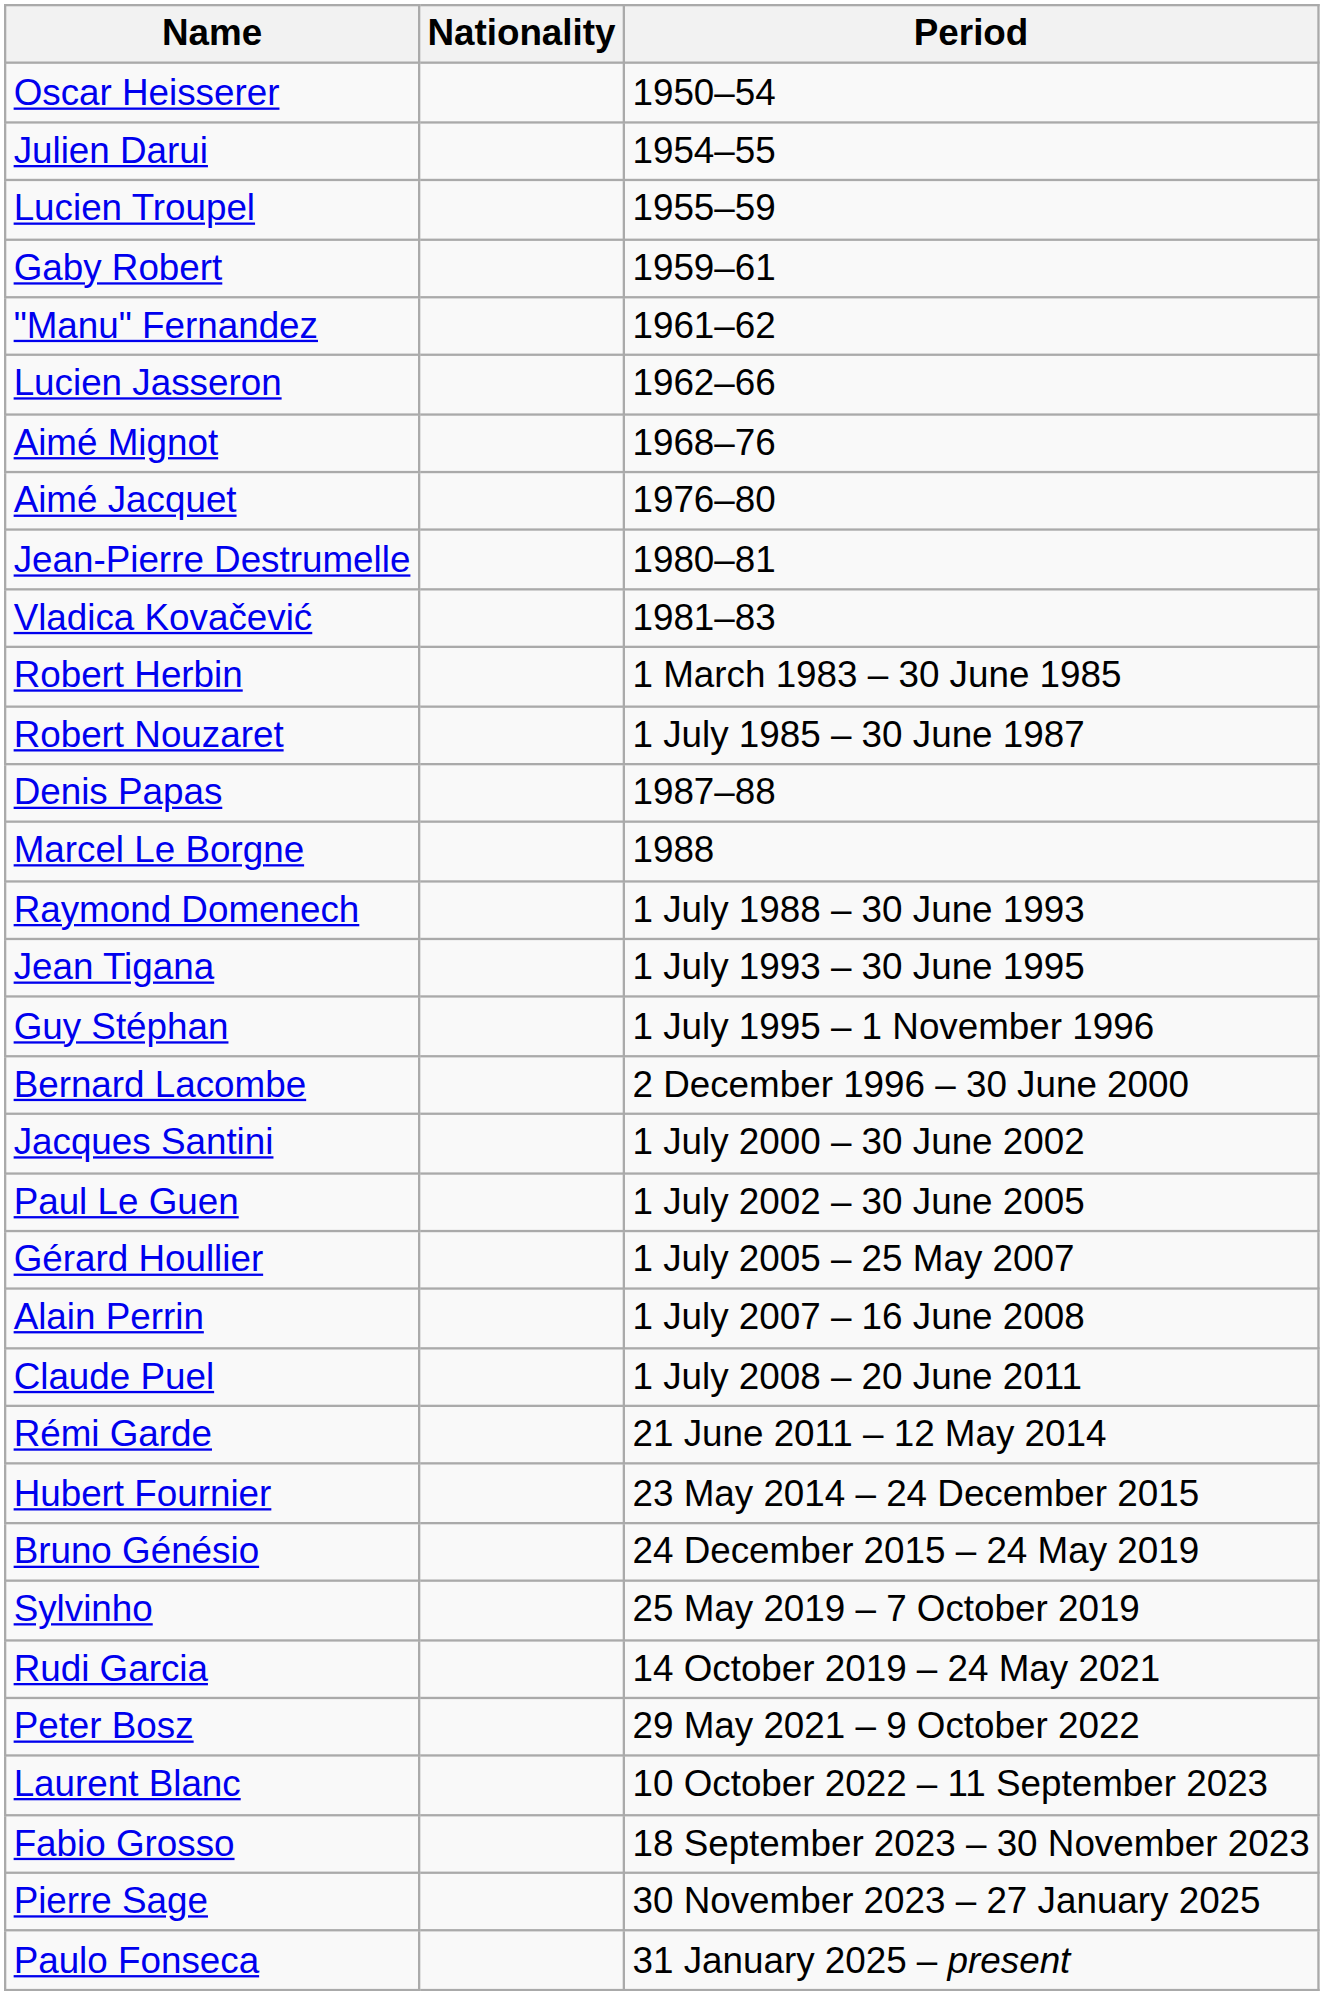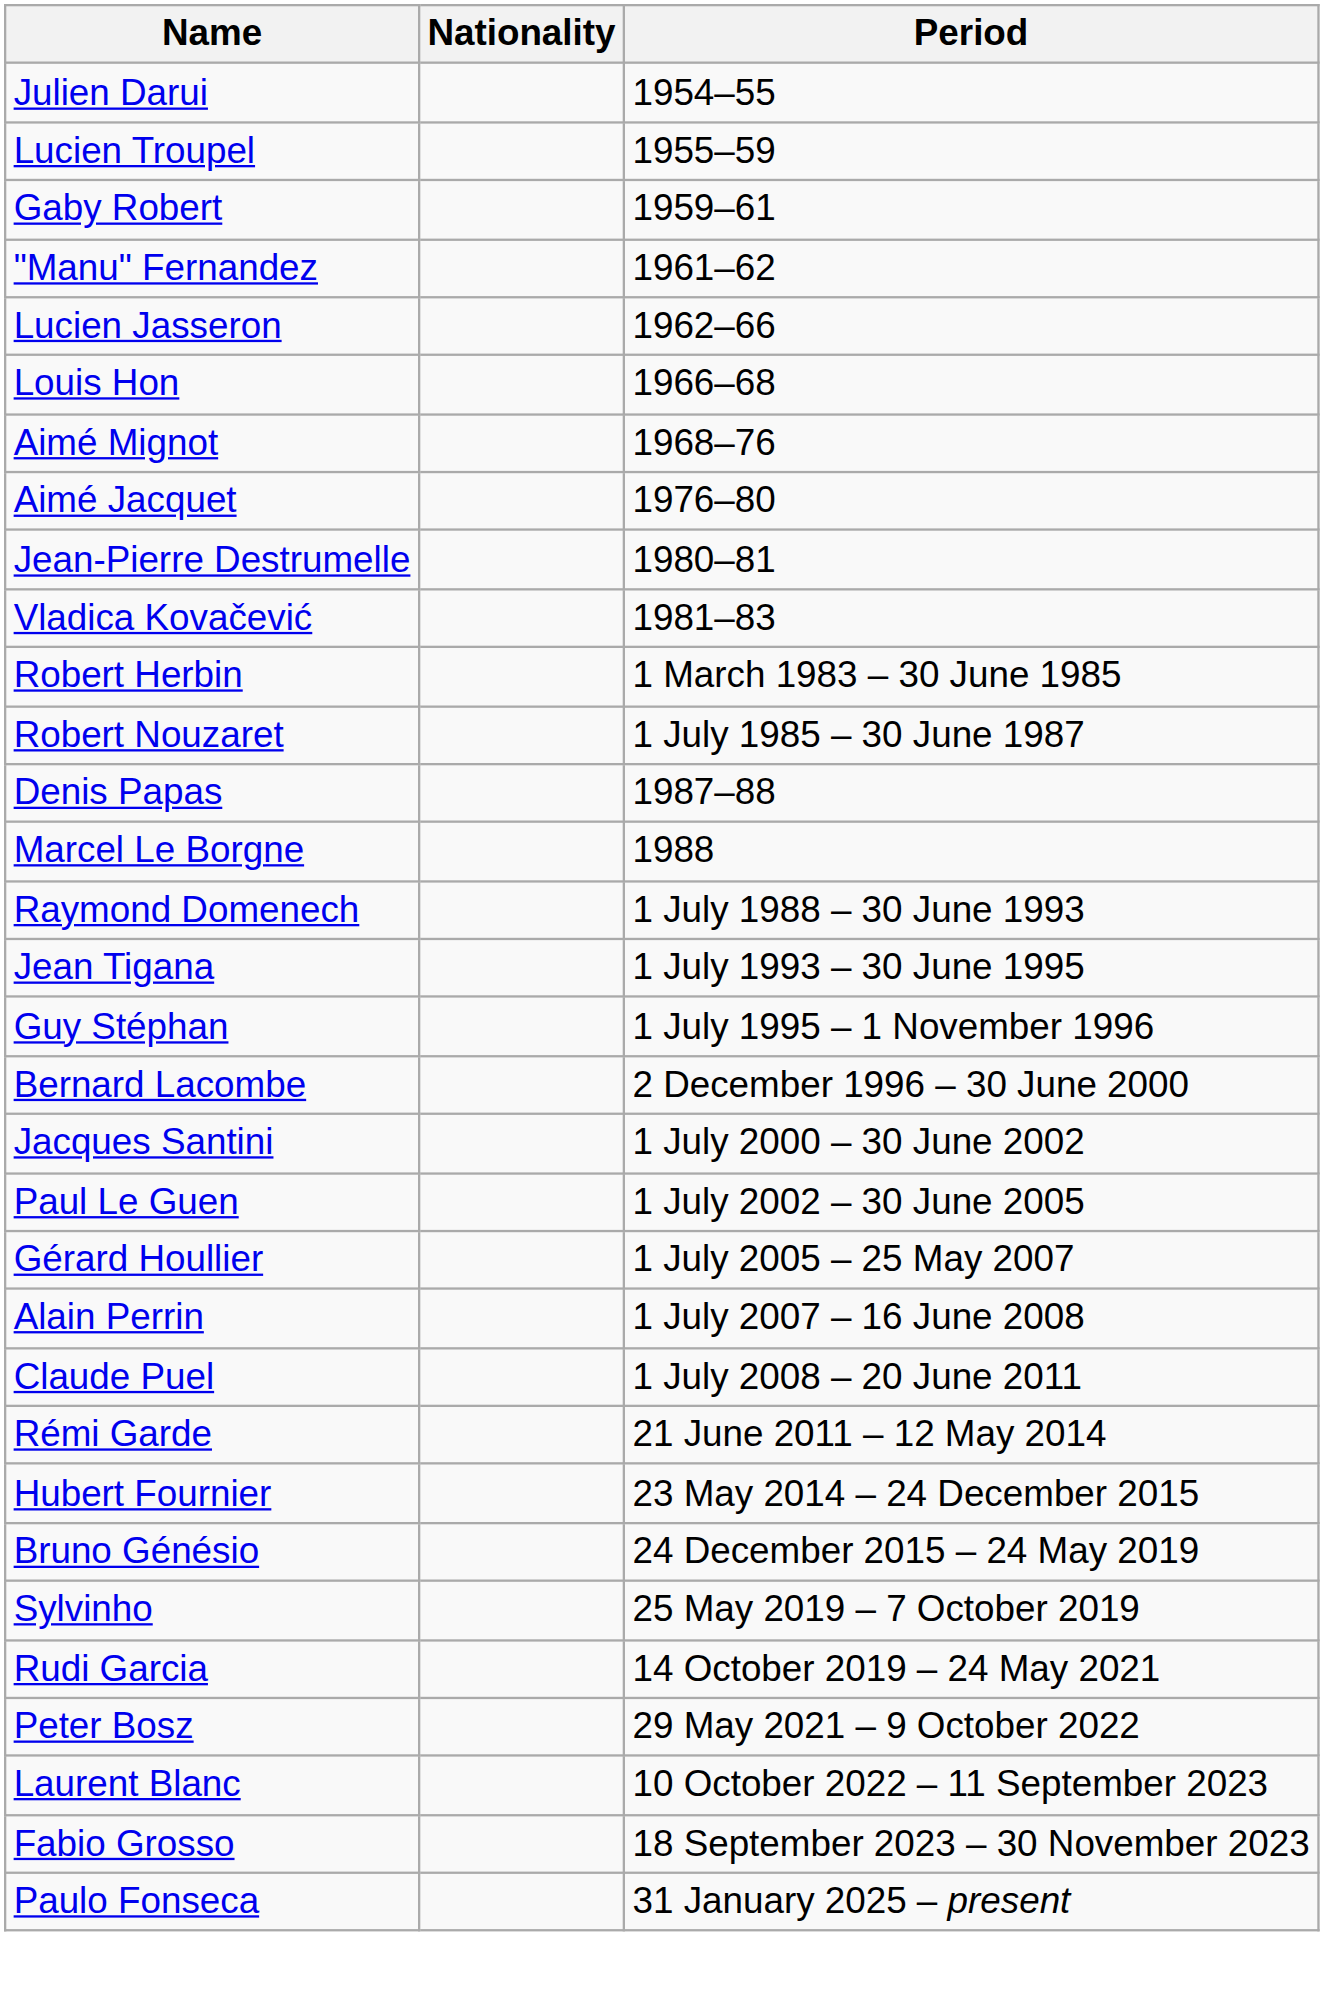- row: Oscar Heisserer | 1950–54
+ row: Louis Hon | 1966–68
- row: Pierre Sage | 30 November 2023 – 27 January 2025
